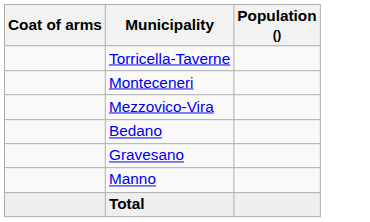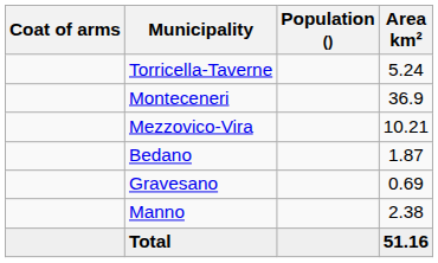+ column: Area km² | 5.24 | 36.9 | 10.21 | 1.87 | 0.69 | 2.38 | 51.16
